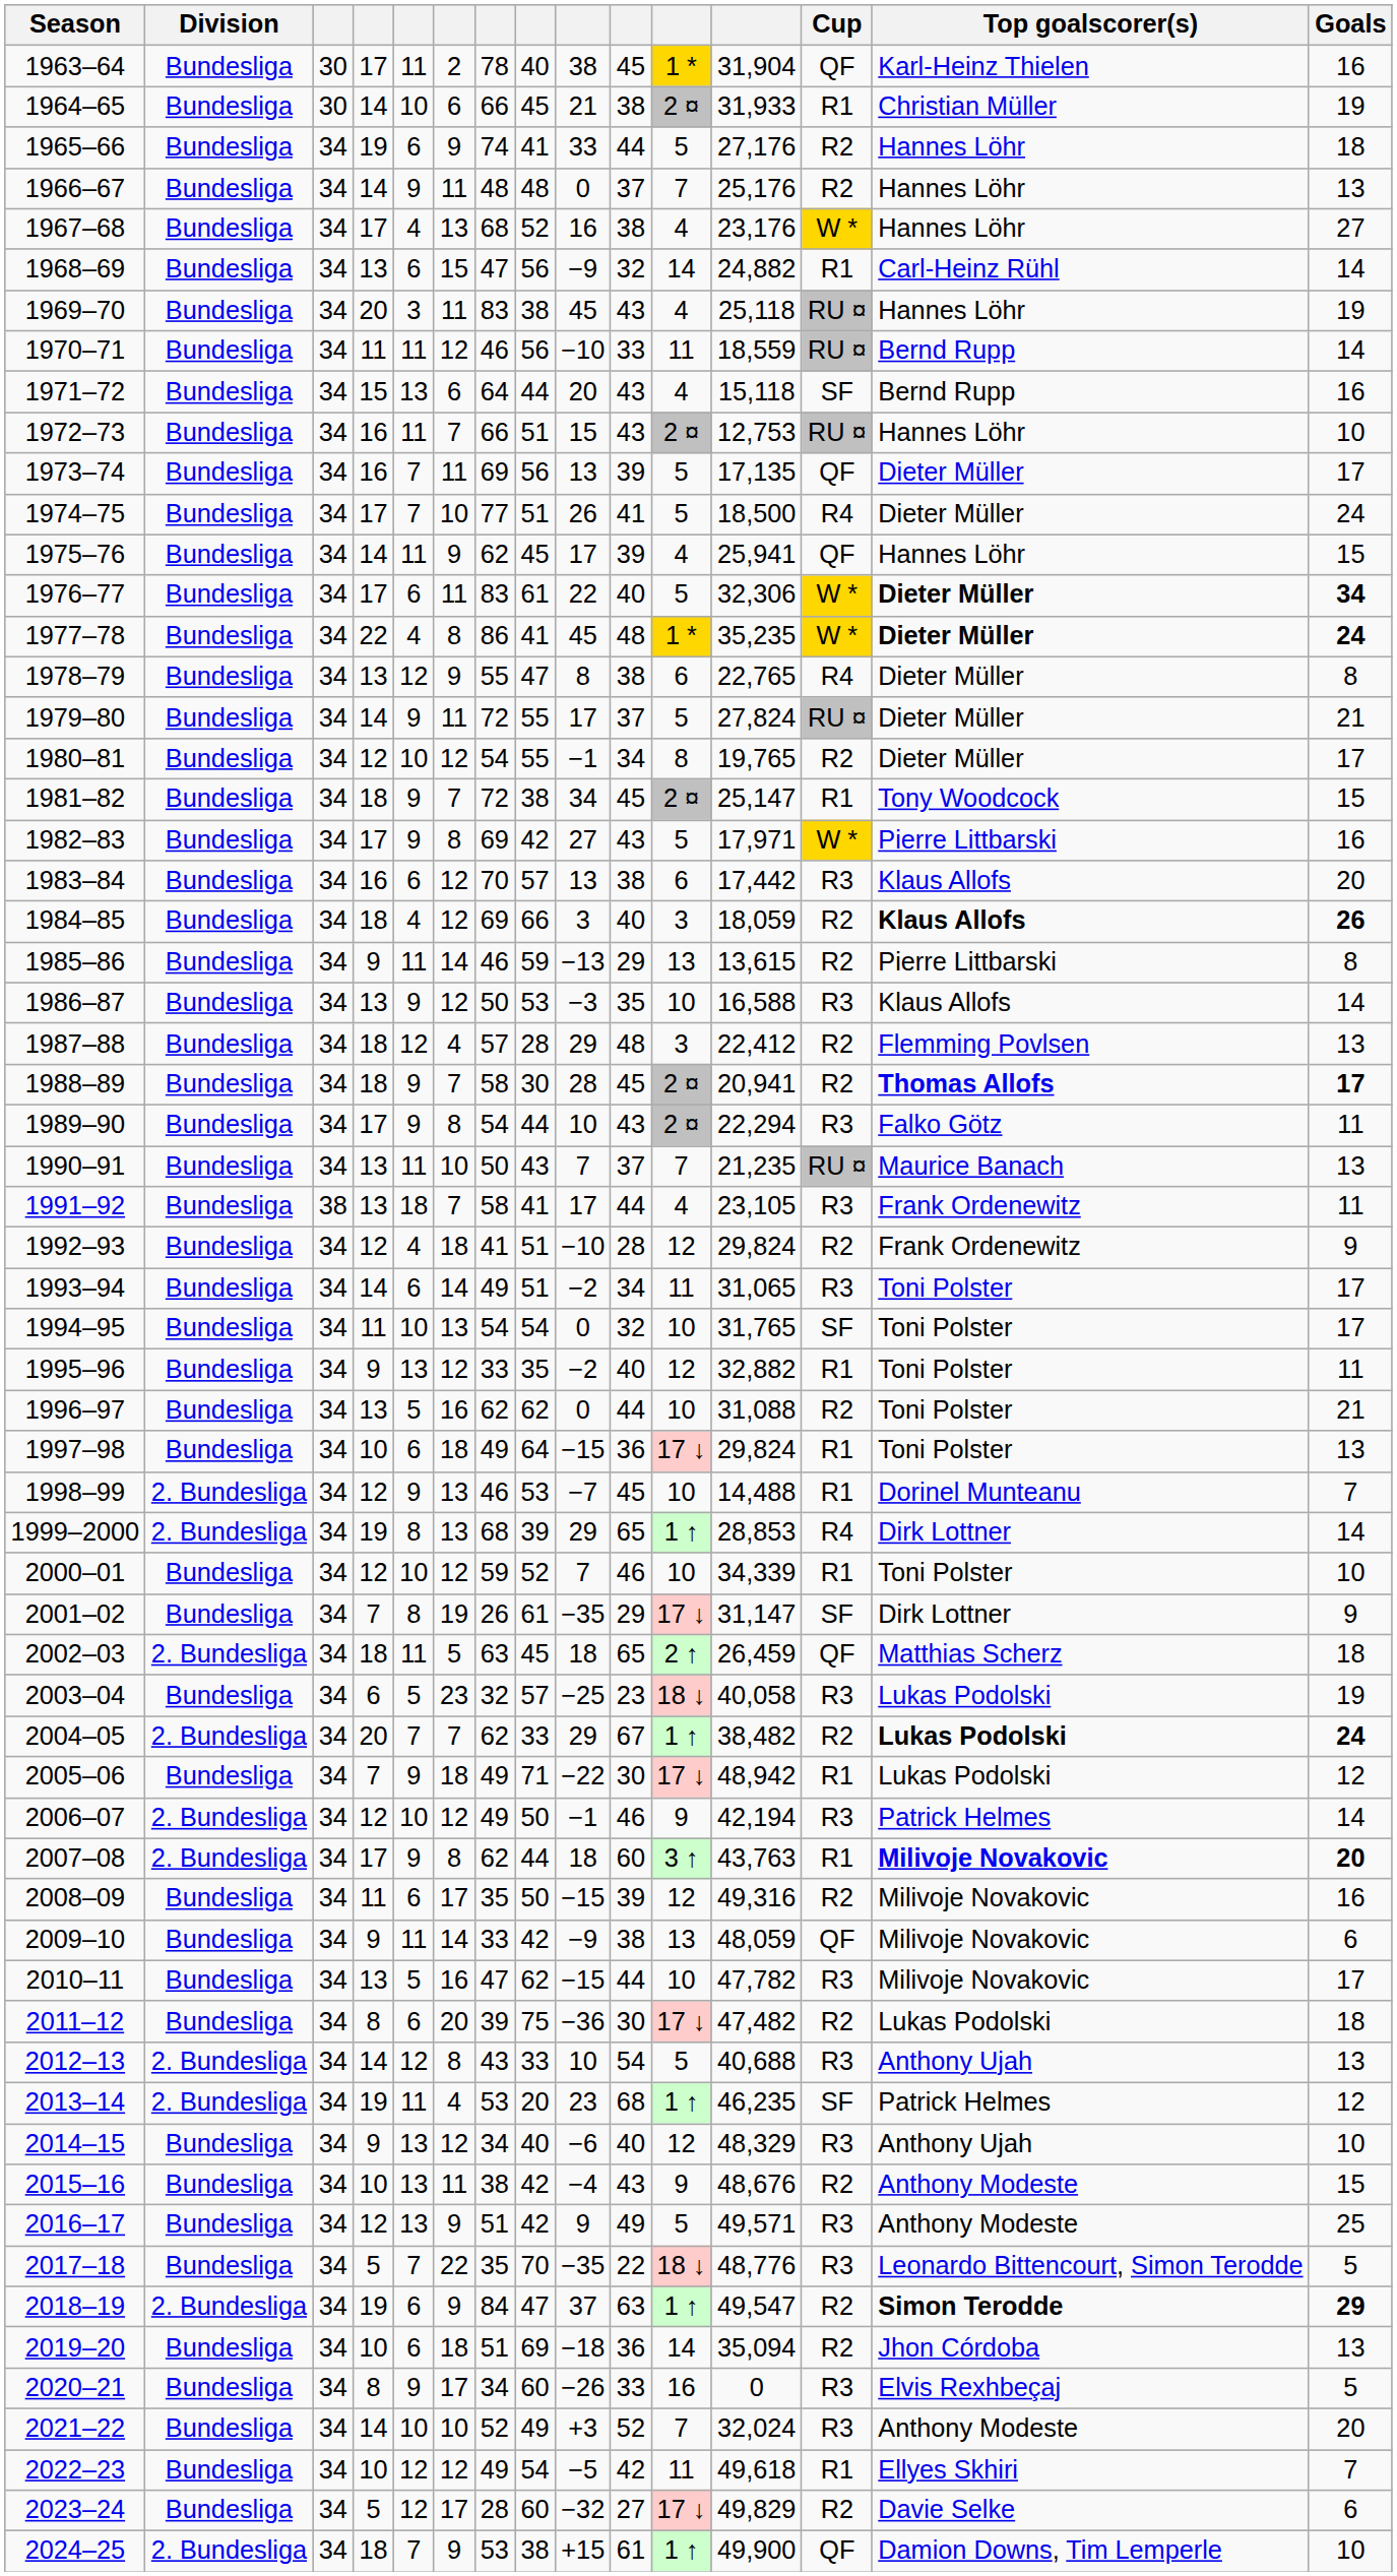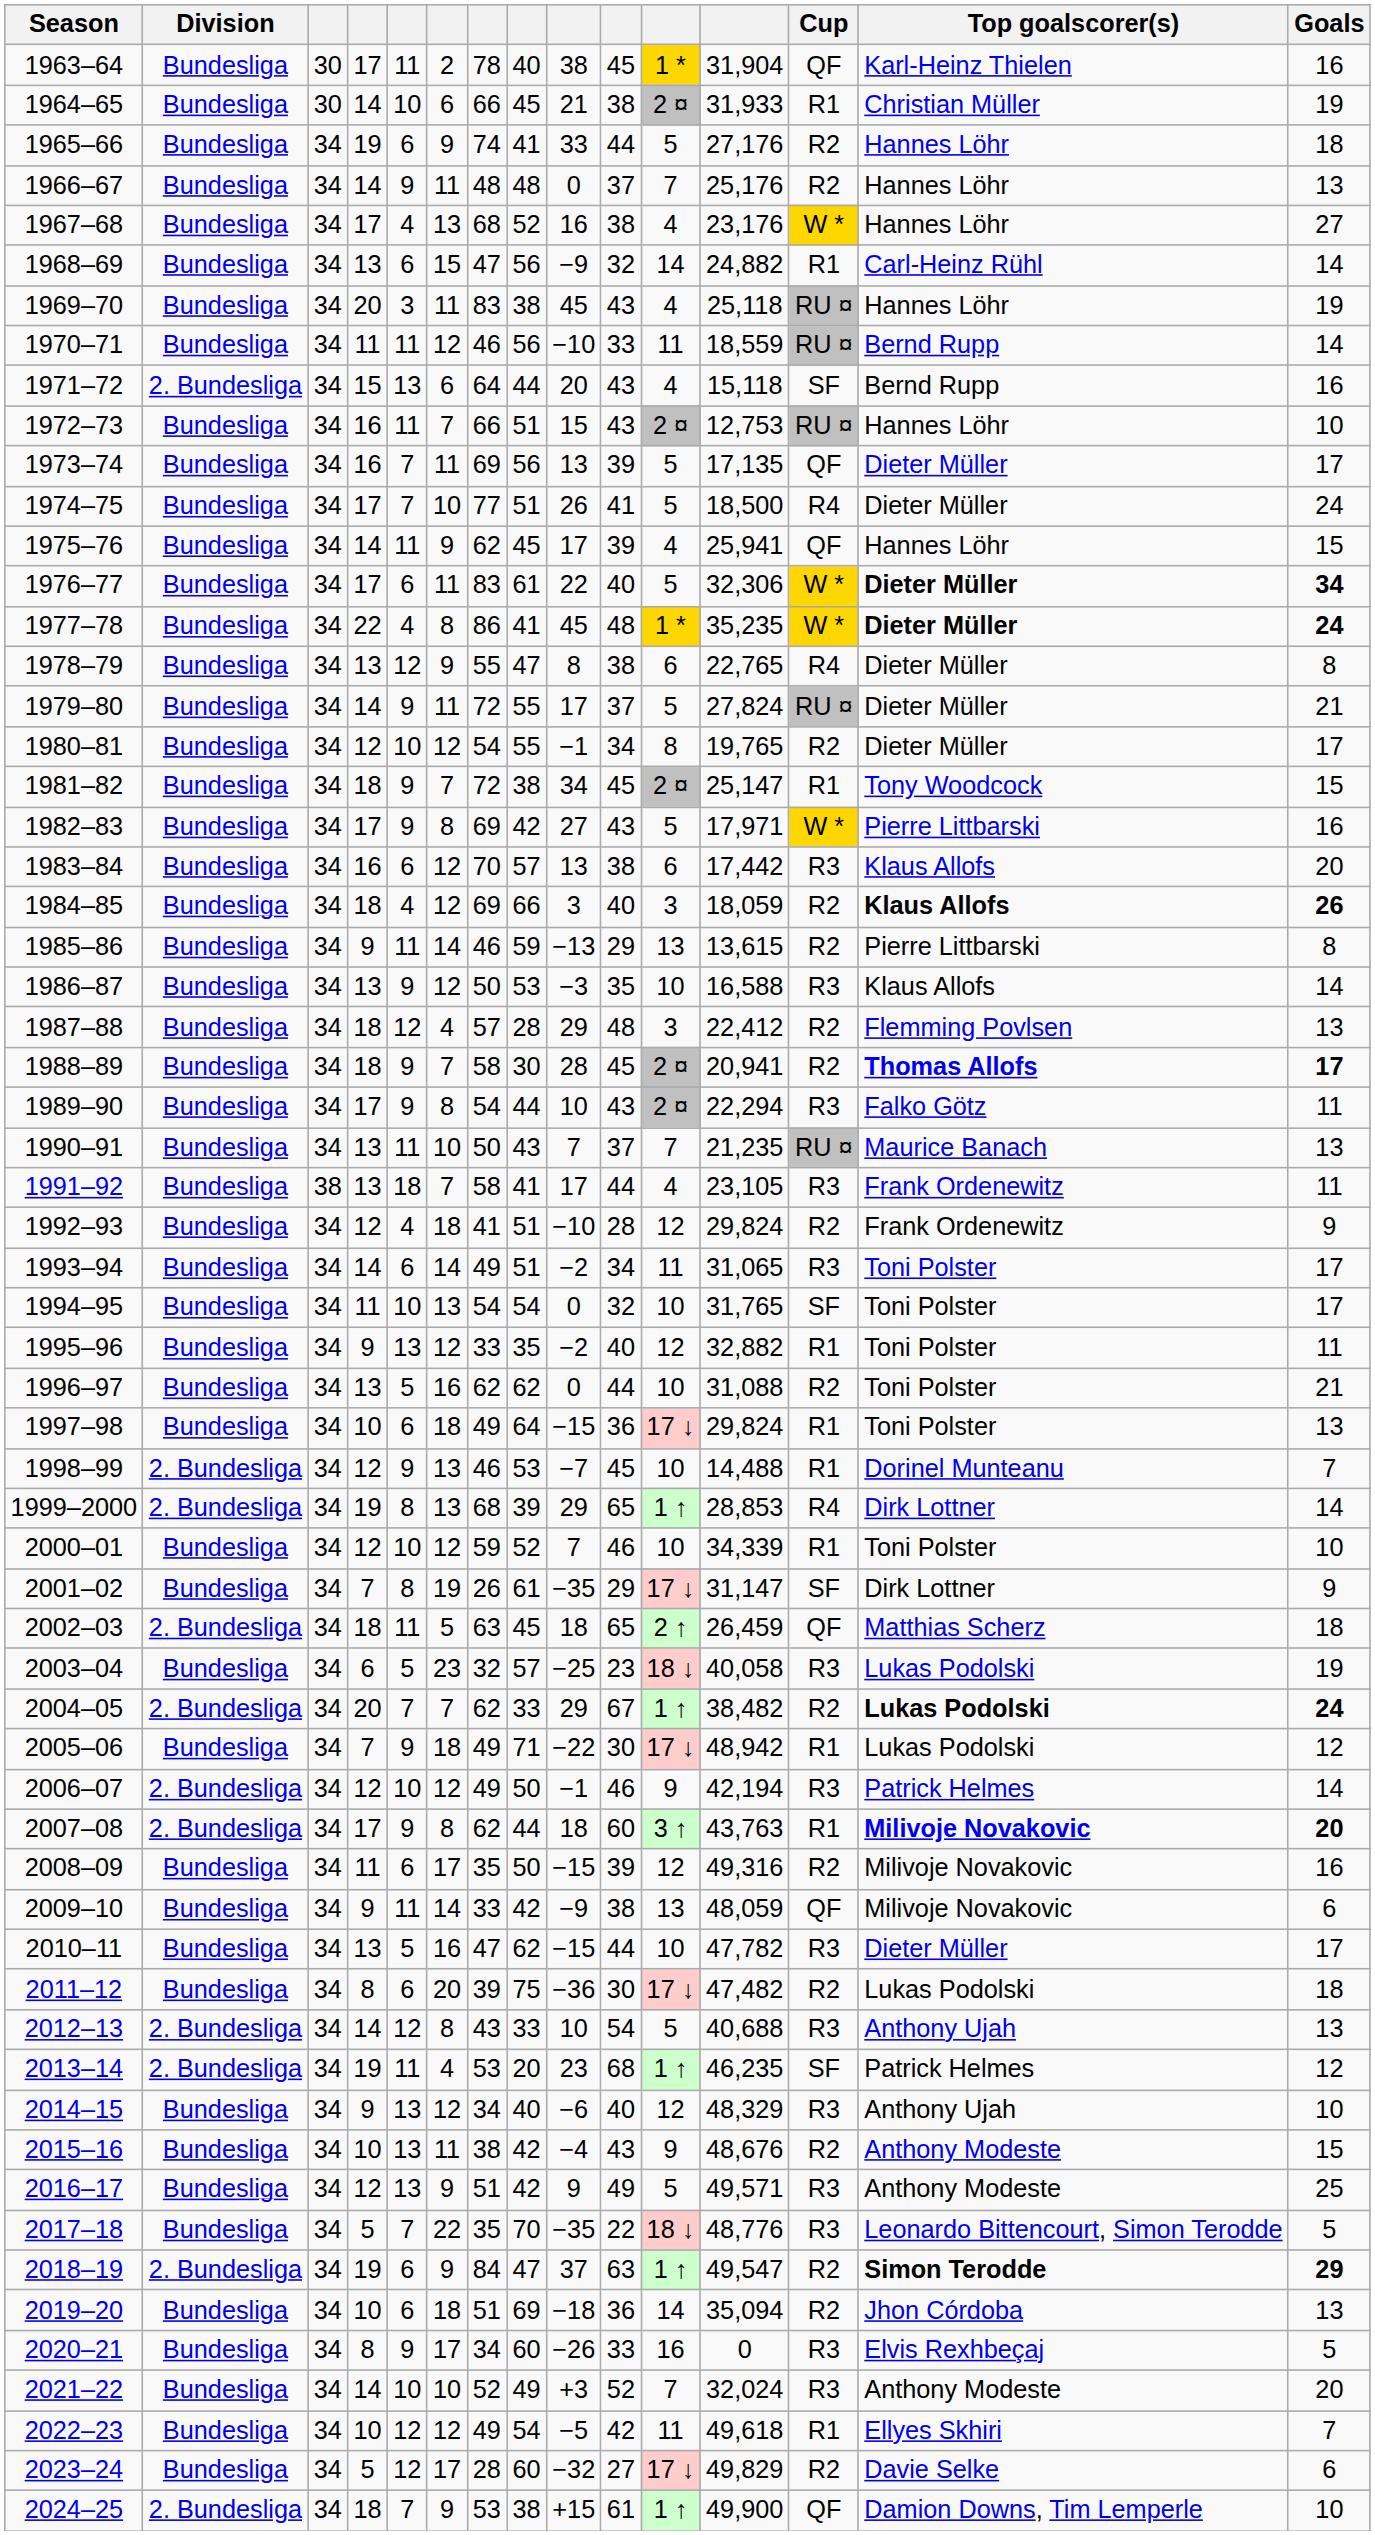1971–72 | Division: Bundesliga -> 2. Bundesliga
2010–11 | Top goalscorer(s): Milivoje Novakovic -> Dieter Müller
